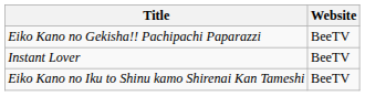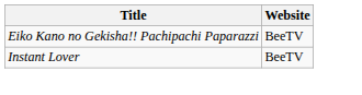- row: Eiko Kano no Iku to Shinu kamo Shirenai Kan Tameshi | BeeTV
